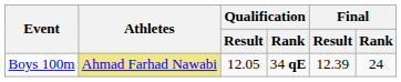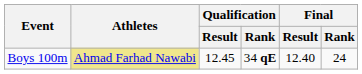Boys 100m | Qualification / Result: 12.05 -> 12.45
Boys 100m | Final / Result: 12.39 -> 12.40
